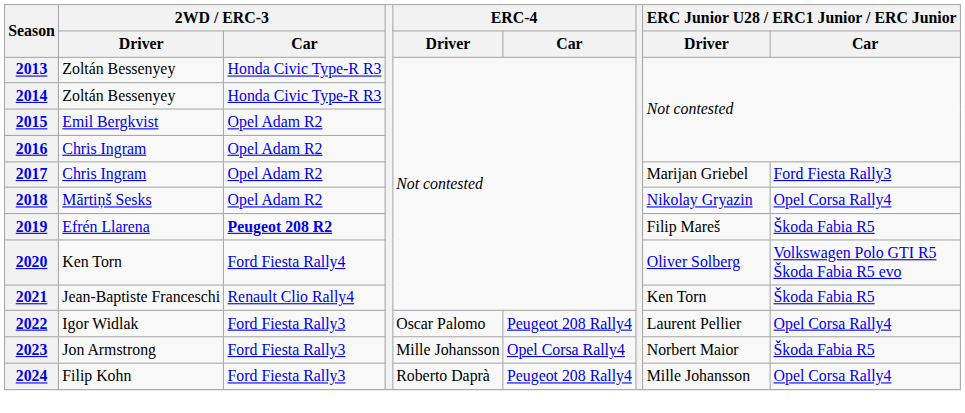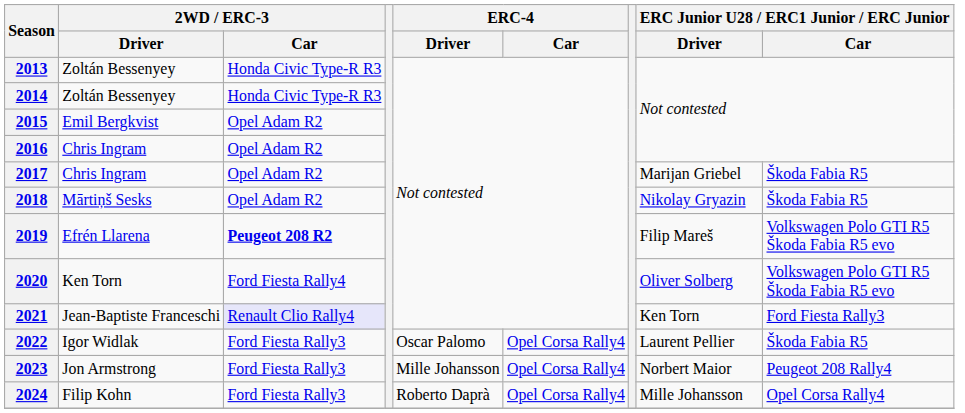2017 | ERC Junior U28 / ERC1 Junior / ERC Junior / Car: Ford Fiesta Rally3 -> Škoda Fabia R5
2018 | ERC Junior U28 / ERC1 Junior / ERC Junior / Car: Opel Corsa Rally4 -> Škoda Fabia R5
2019 | ERC Junior U28 / ERC1 Junior / ERC Junior / Car: Škoda Fabia R5 -> Volkswagen Polo GTI R5 Škoda Fabia R5 evo
2021 | 2WD / ERC-3 / Car: no background -> lavender background
2021 | ERC Junior U28 / ERC1 Junior / ERC Junior / Car: Škoda Fabia R5 -> Ford Fiesta Rally3
2022 | ERC-4 / Car: Peugeot 208 Rally4 -> Opel Corsa Rally4
2022 | ERC Junior U28 / ERC1 Junior / ERC Junior / Car: Opel Corsa Rally4 -> Škoda Fabia R5
2023 | ERC Junior U28 / ERC1 Junior / ERC Junior / Car: Škoda Fabia R5 -> Peugeot 208 Rally4
2024 | ERC-4 / Car: Peugeot 208 Rally4 -> Opel Corsa Rally4
